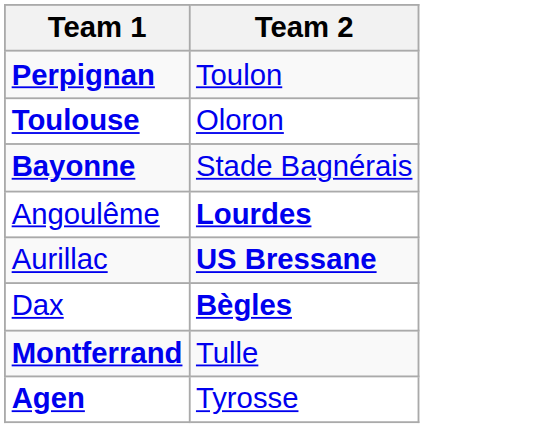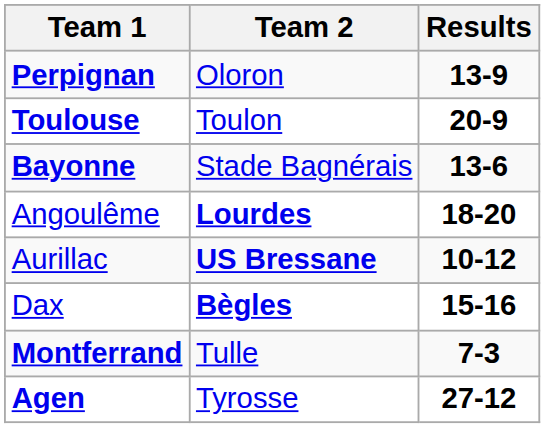+ column: Results | 13-9 | 20-9 | 13-6 | 18-20 | 10-12 | 15-16 | 7-3 | 27-12
Perpignan | Team 2: Toulon -> Oloron
Toulouse | Team 2: Oloron -> Toulon
